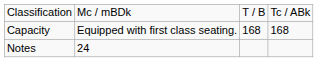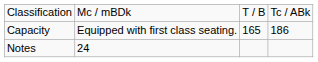Capacity | column 3: 168 -> 165
Capacity | column 4: 168 -> 186
